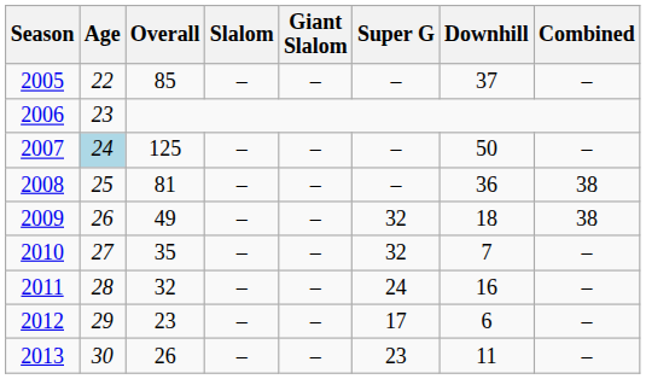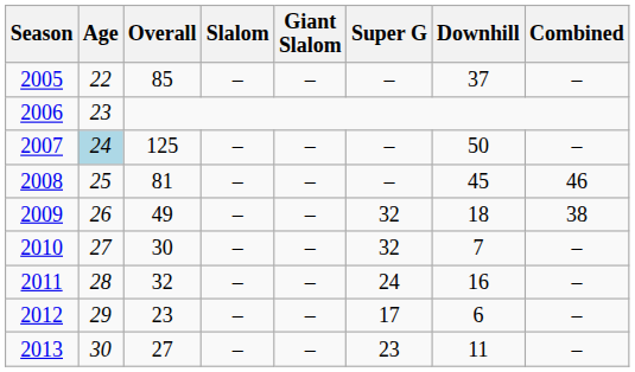2008 | Downhill: 36 -> 45
2008 | Combined: 38 -> 46
2010 | Overall: 35 -> 30
2013 | Overall: 26 -> 27
